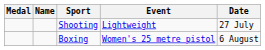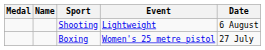Shooting | Date: 27 July -> 6 August
Boxing | Date: 6 August -> 27 July
